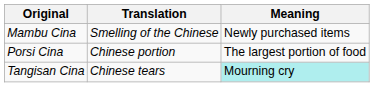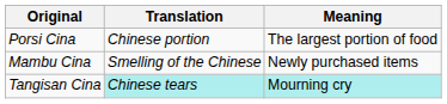rows swapped: Porsi Cina <-> Mambu Cina
Tangisan Cina | Translation: no background -> paleturquoise background
